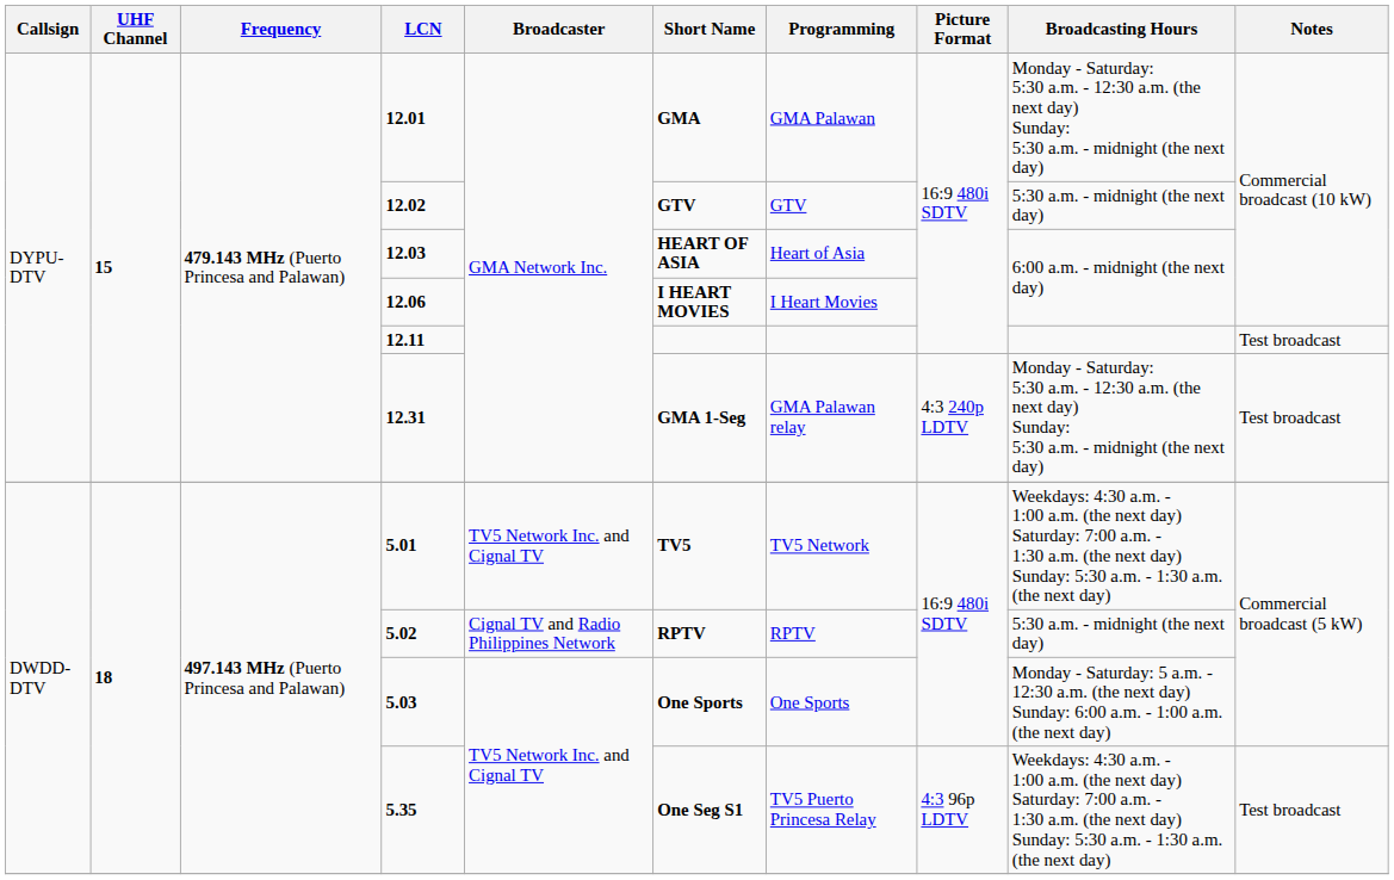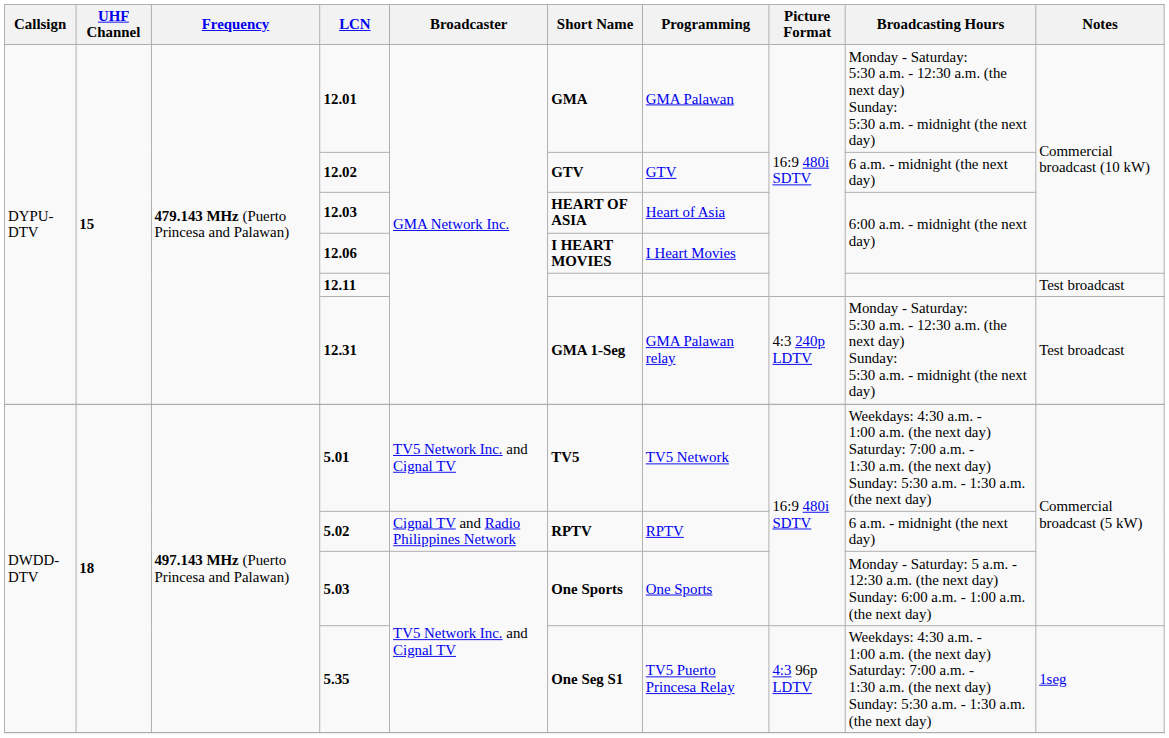12.02 | Broadcasting Hours: 5:30 a.m. - midnight (the next day) -> 6 a.m. - midnight (the next day)
5.02 | Broadcasting Hours: 5:30 a.m. - midnight (the next day) -> 6 a.m. - midnight (the next day)
5.35 | Notes: Test broadcast -> 1seg
